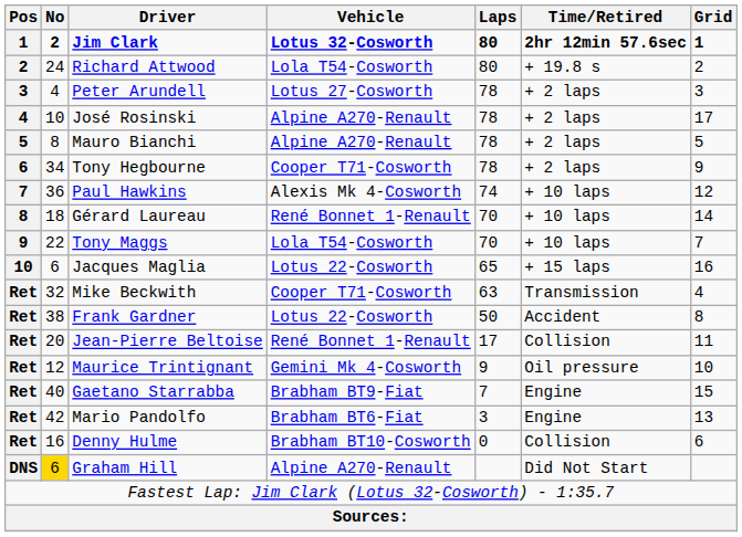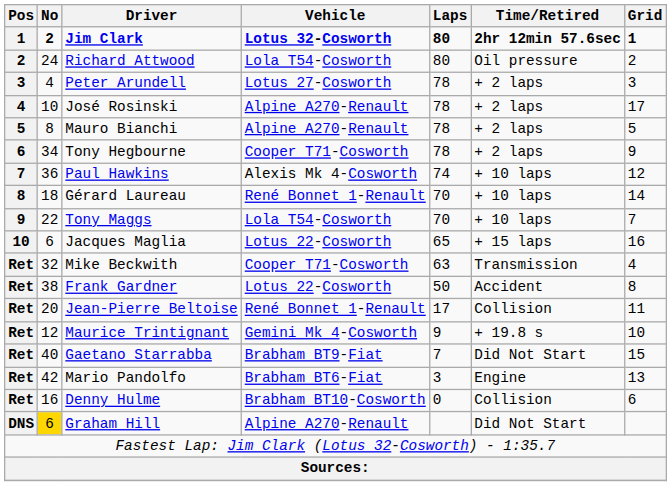Richard Attwood | Time/Retired: + 19.8 s -> Oil pressure
Maurice Trintignant | Time/Retired: Oil pressure -> + 19.8 s
Gaetano Starrabba | Time/Retired: Engine -> Did Not Start
